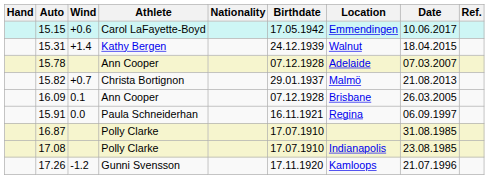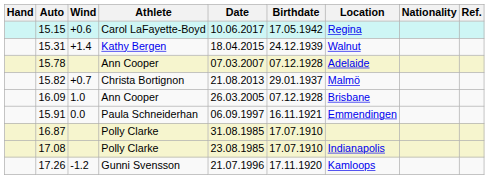columns swapped: Nationality <-> Date
15.15 | Location: Emmendingen -> Regina
16.09 | Wind: 0.1 -> 1.0
15.91 | Location: Regina -> Emmendingen
